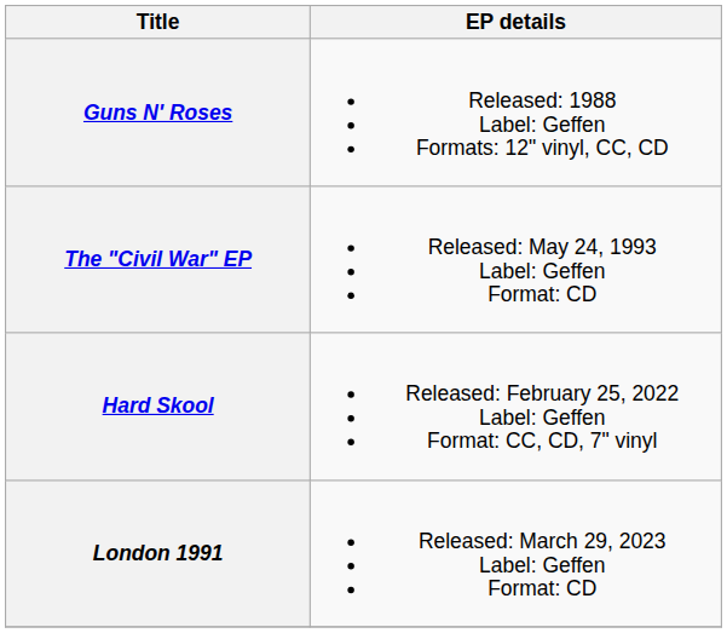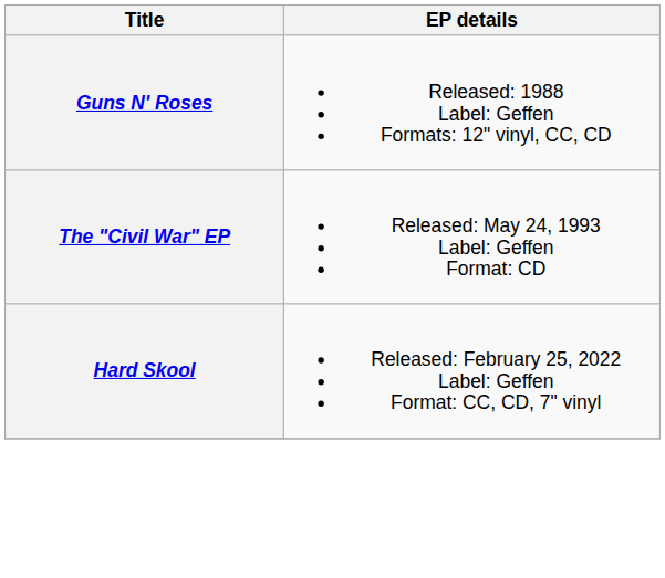- row: London 1991 | Released: March 29, 2023 Label: Geffen Format: CD
